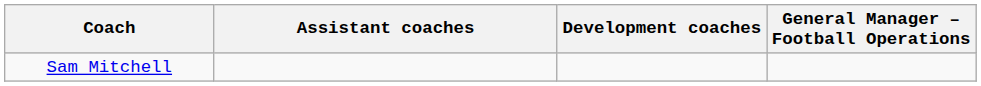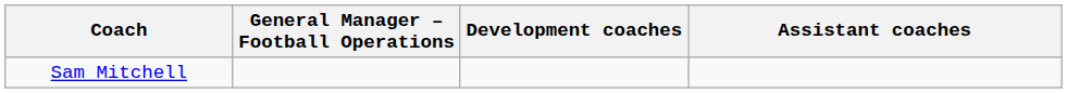columns swapped: Assistant coaches <-> General Manager – Football Operations
